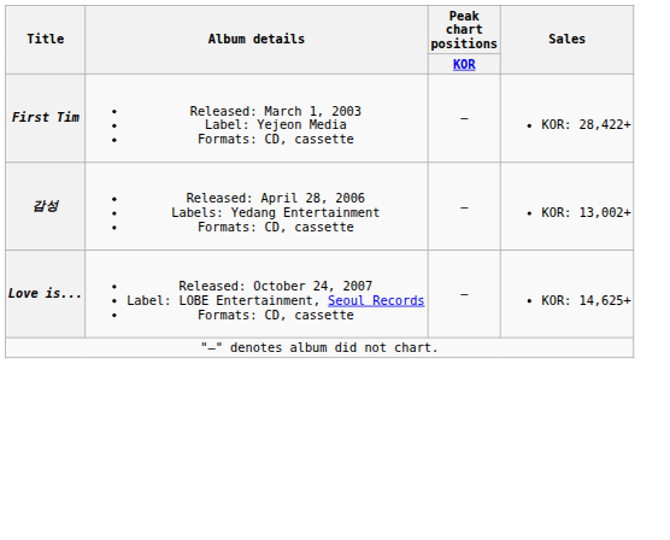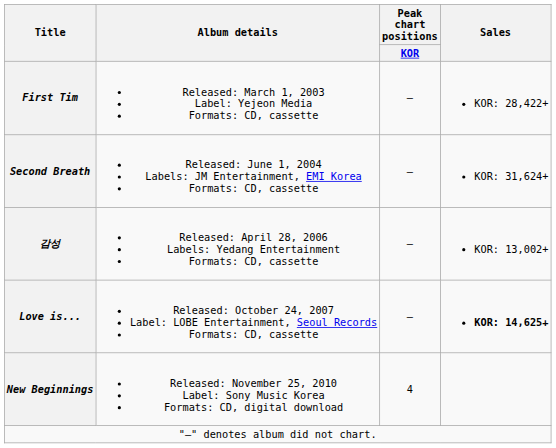+ row: Second Breath | Released: June 1, 2004 Labels: JM Entertainment, EMI Korea Formats: CD, cassette | — | KOR: 31,624+
Love is... | Sales: normal -> bold
+ row: New Beginnings | Released: November 25, 2010 Label: Sony Music Korea Formats: CD, digital download | 4
